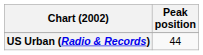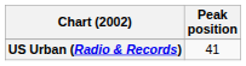US Urban (Radio & Records) | Peak position: 44 -> 41
